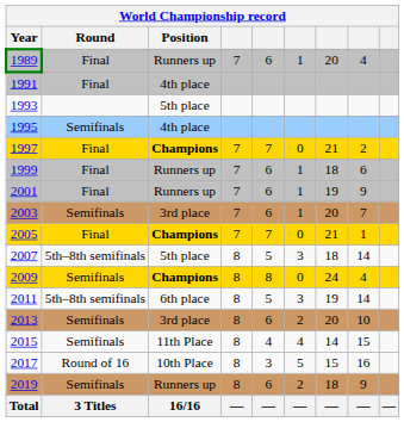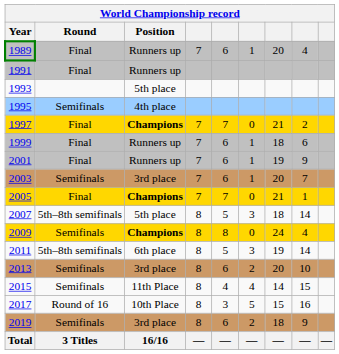1991 | Position: 4th place -> Runners up
2019 | Position: Runners up -> 3rd place
